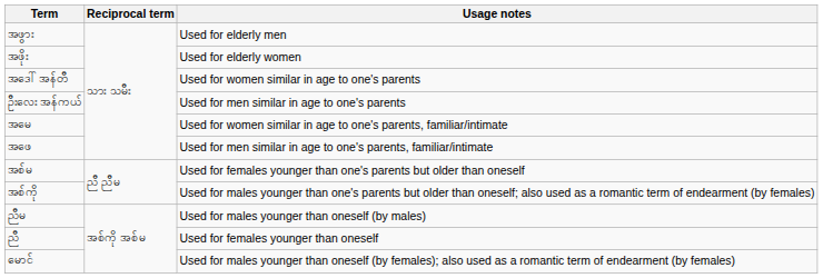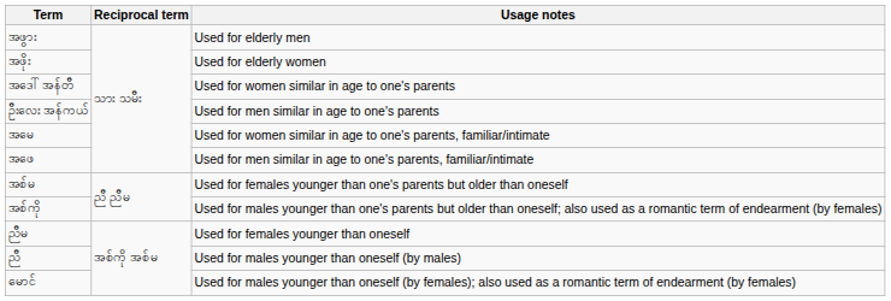ညီမ | Usage notes: Used for males younger than oneself (by males) -> Used for females younger than oneself
ညီ | Usage notes: Used for females younger than oneself -> Used for males younger than oneself (by males)
